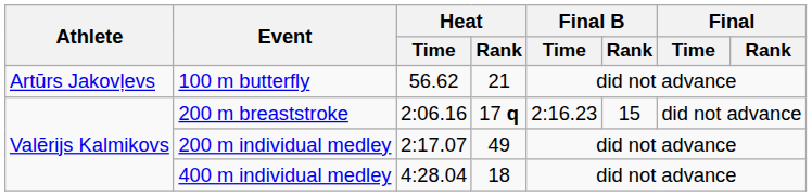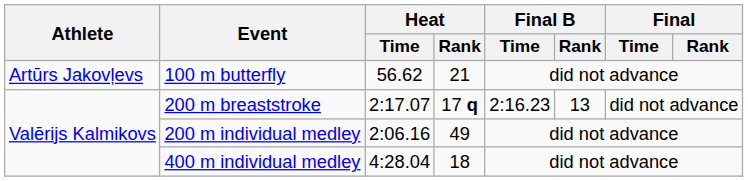200 m breaststroke | Heat / Time: 2:06.16 -> 2:17.07
200 m breaststroke | Final B / Rank: 15 -> 13
200 m individual medley | Heat / Time: 2:17.07 -> 2:06.16
